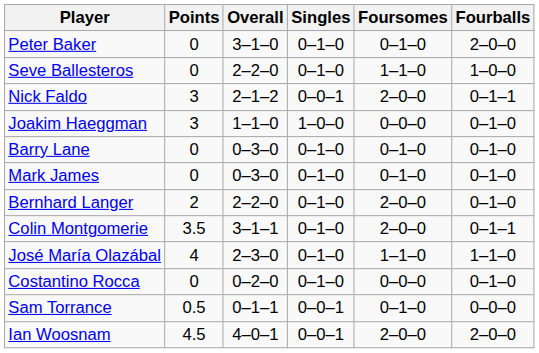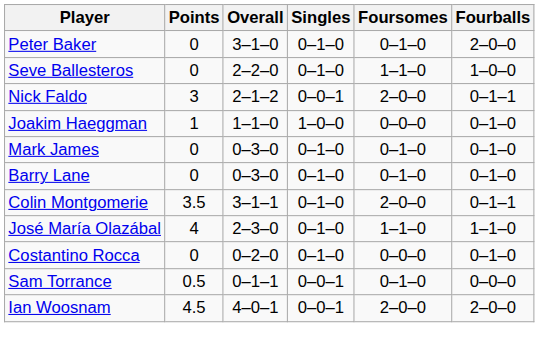Joakim Haeggman | Points: 3 -> 1
rows swapped: Mark James <-> Barry Lane
- row: Bernhard Langer | 2 | 2–2–0 | 0–1–0 | 2–0–0 | 0–1–0
